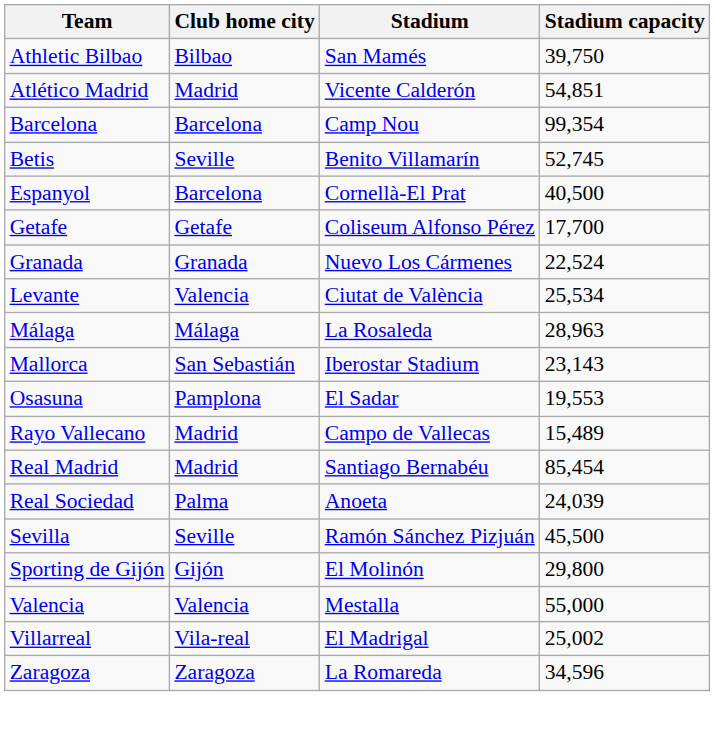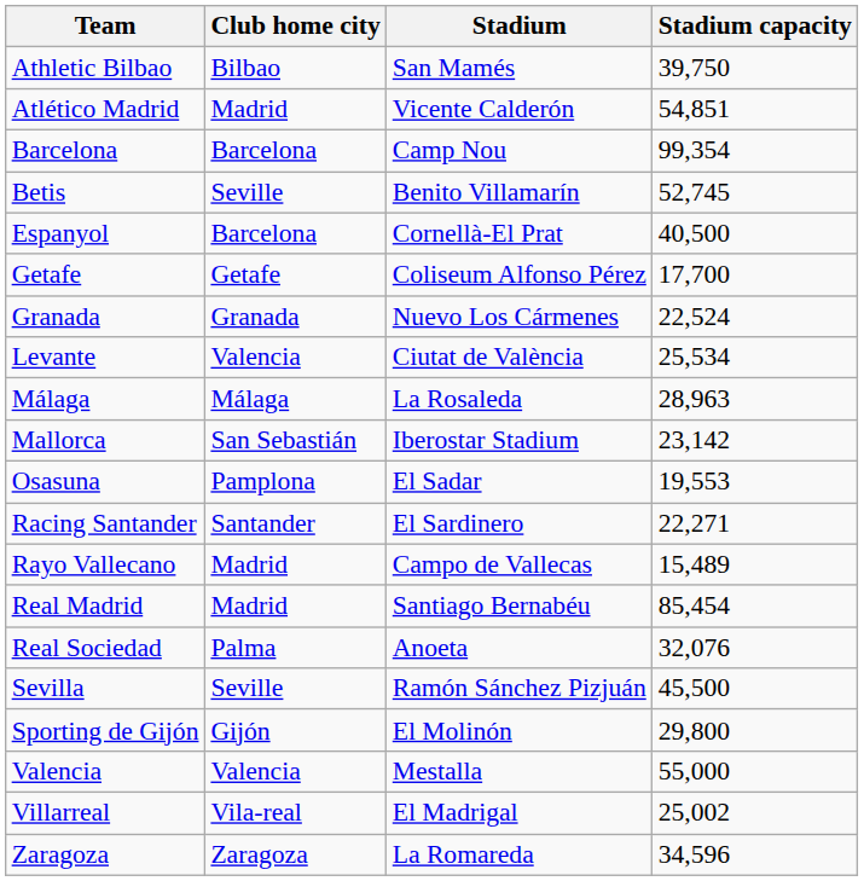Mallorca | Stadium capacity: 23,143 -> 23,142
+ row: Racing Santander | Santander | El Sardinero | 22,271
Real Sociedad | Stadium capacity: 24,039 -> 32,076
